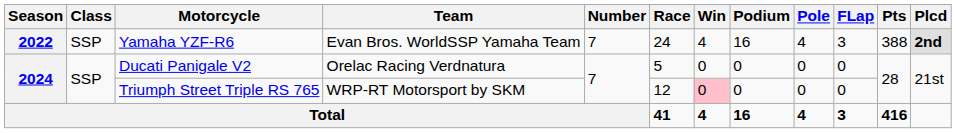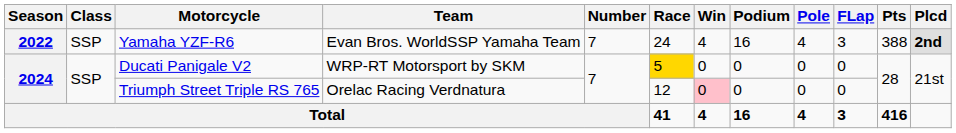Ducati Panigale V2 | Team: Orelac Racing Verdnatura -> WRP-RT Motorsport by SKM
Ducati Panigale V2 | Race: no background -> gold background
Triumph Street Triple RS 765 | Team: WRP-RT Motorsport by SKM -> Orelac Racing Verdnatura
